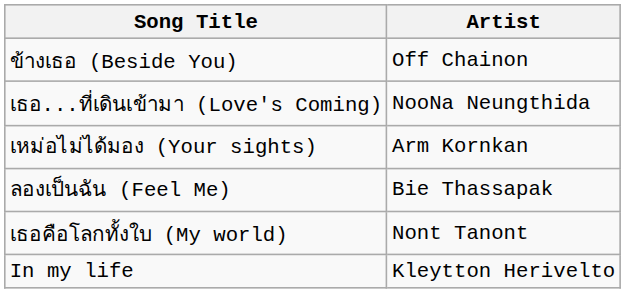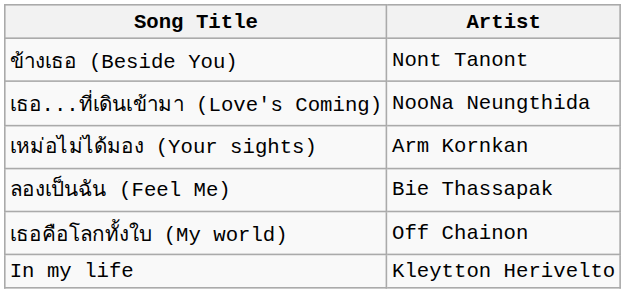ข้างเธอ (Beside You) | Artist: Off Chainon -> Nont Tanont
เธอคือโลกทั้งใบ (My world) | Artist: Nont Tanont -> Off Chainon
